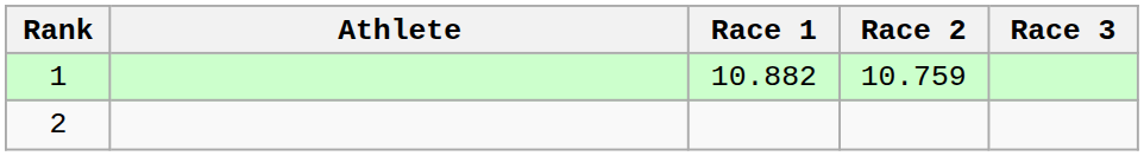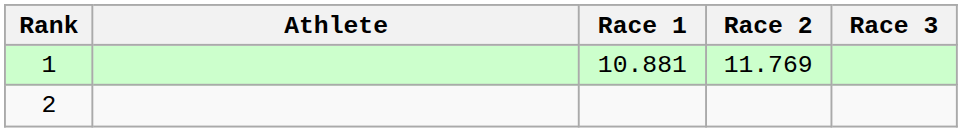1 | Race 1: 10.882 -> 10.881
1 | Race 2: 10.759 -> 11.769
